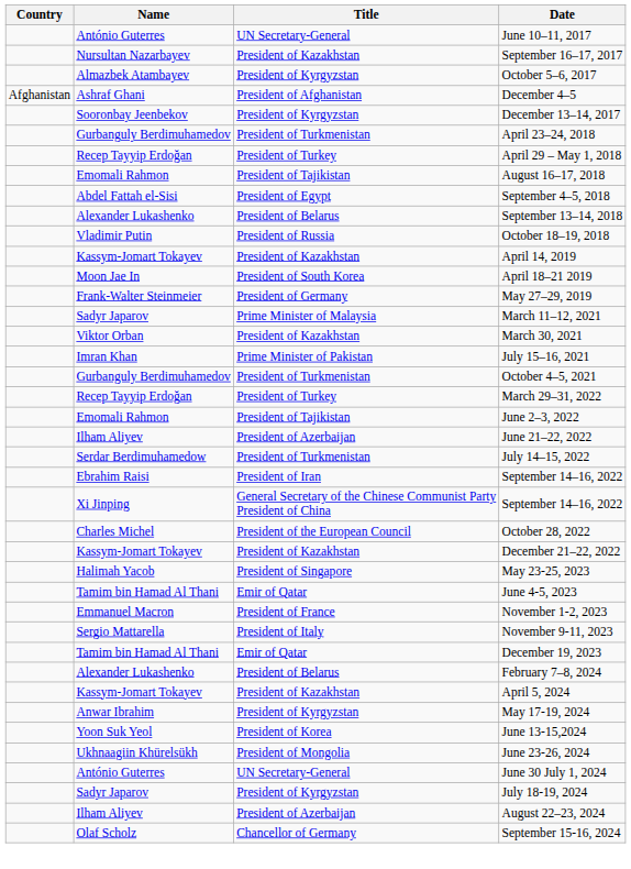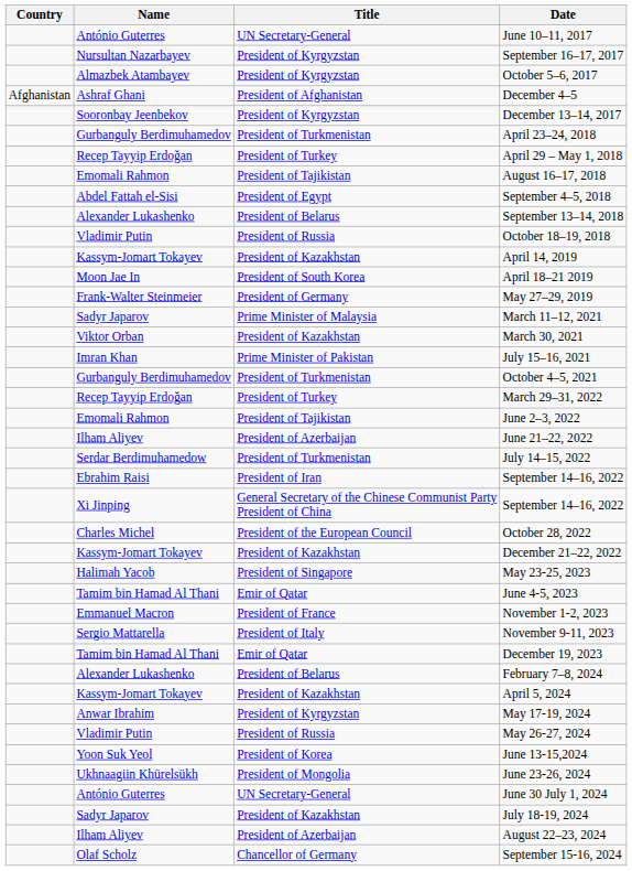September 16–17, 2017 | Title: President of Kazakhstan -> President of Kyrgyzstan
+ row: Vladimir Putin | President of Russia | May 26-27, 2024
July 18-19, 2024 | Title: President of Kyrgyzstan -> President of Kazakhstan
